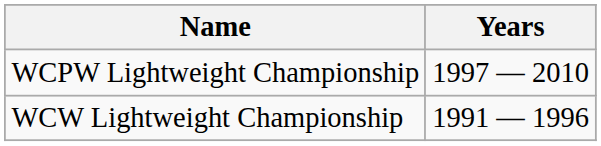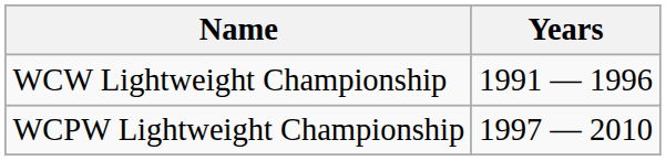rows swapped: WCW Lightweight Championship <-> WCPW Lightweight Championship
